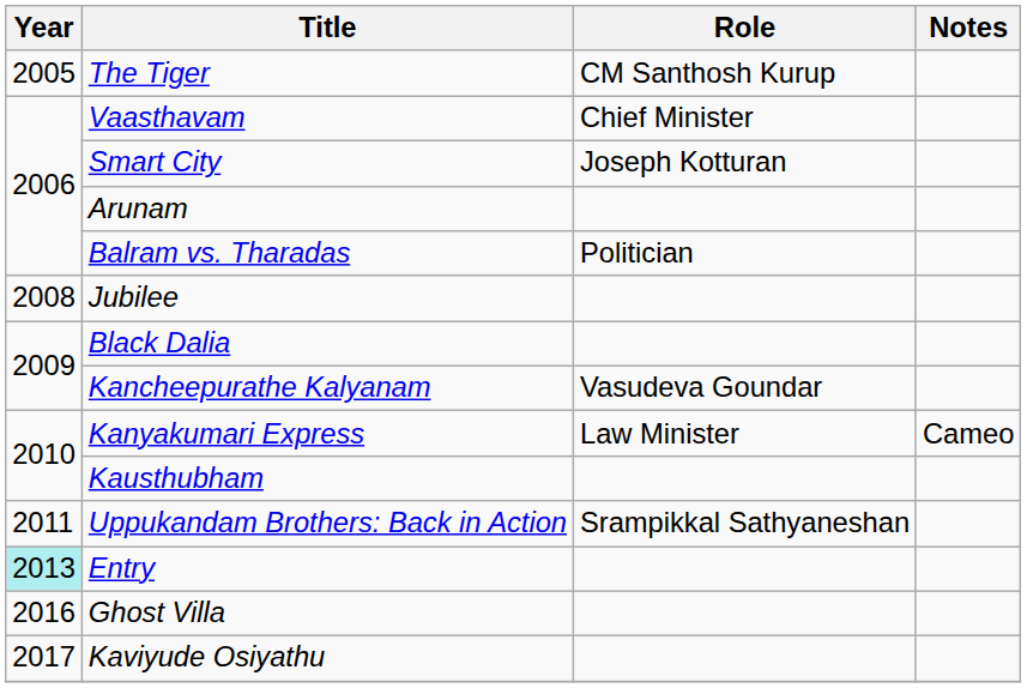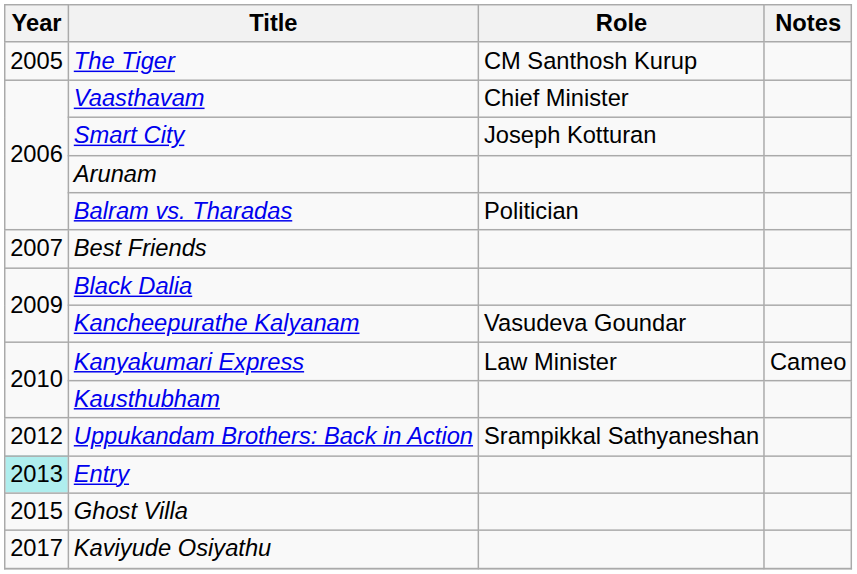+ row: 2007 | Best Friends
- row: 2008 | Jubilee
Uppukandam Brothers: Back in Action | Year: 2011 -> 2012
Ghost Villa | Year: 2016 -> 2015
